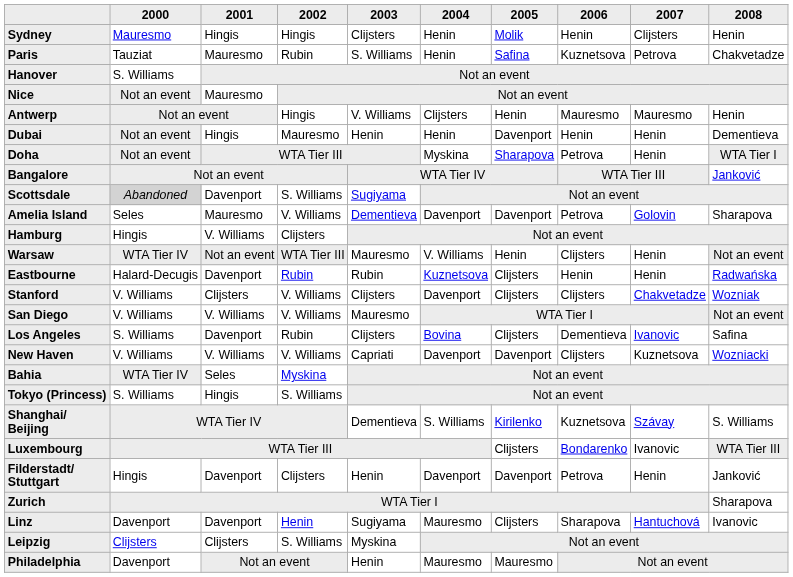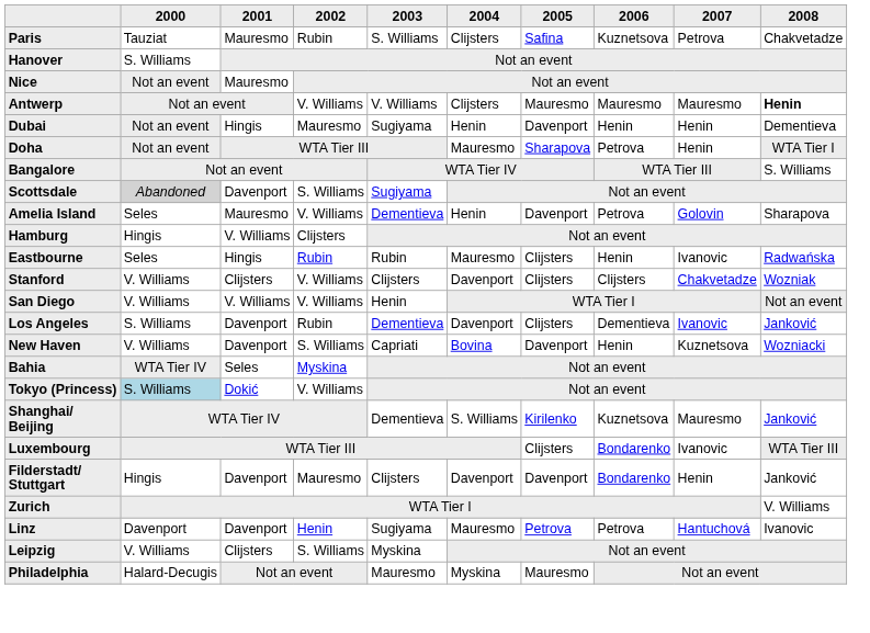- row: Sydney | Mauresmo | Hingis | Hingis | Clijsters | Henin | Molik | Henin | Clijsters | Henin
Paris | 2004: Henin -> Clijsters
Antwerp | 2002: Hingis -> V. Williams
Antwerp | 2005: Henin -> Mauresmo
Antwerp | 2008: normal -> bold
Dubai | 2003: Henin -> Sugiyama
Doha | 2004: Myskina -> Mauresmo
Bangalore | 2008: Janković -> S. Williams
Amelia Island | 2004: Davenport -> Henin
- row: Warsaw | WTA Tier IV | Not an event | WTA Tier III | Mauresmo | V. Williams | Henin | Clijsters | Henin | Not an event
Eastbourne | 2000: Halard-Decugis -> Seles
Eastbourne | 2001: Davenport -> Hingis
Eastbourne | 2004: Kuznetsova -> Mauresmo
Eastbourne | 2007: Henin -> Ivanovic
San Diego | 2003: Mauresmo -> Henin
Los Angeles | 2003: Clijsters -> Dementieva
Los Angeles | 2004: Bovina -> Davenport
Los Angeles | 2008: Safina -> Janković
New Haven | 2001: V. Williams -> Davenport
New Haven | 2002: V. Williams -> S. Williams
New Haven | 2004: Davenport -> Bovina
New Haven | 2006: Clijsters -> Henin
Tokyo (Princess) | 2000: no background -> lightblue background
Tokyo (Princess) | 2001: Hingis -> Dokić
Tokyo (Princess) | 2002: S. Williams -> V. Williams
Shanghai/ Beijing | 2007: Szávay -> Mauresmo
Shanghai/ Beijing | 2008: S. Williams -> Janković
Filderstadt/ Stuttgart | 2002: Clijsters -> Mauresmo
Filderstadt/ Stuttgart | 2003: Henin -> Clijsters
Filderstadt/ Stuttgart | 2006: Petrova -> Bondarenko
Zurich | 2008: Sharapova -> V. Williams
Linz | 2005: Clijsters -> Petrova
Linz | 2006: Sharapova -> Petrova
Leipzig | 2000: Clijsters -> V. Williams
Philadelphia | 2000: Davenport -> Halard-Decugis
Philadelphia | 2003: Henin -> Mauresmo
Philadelphia | 2004: Mauresmo -> Myskina
